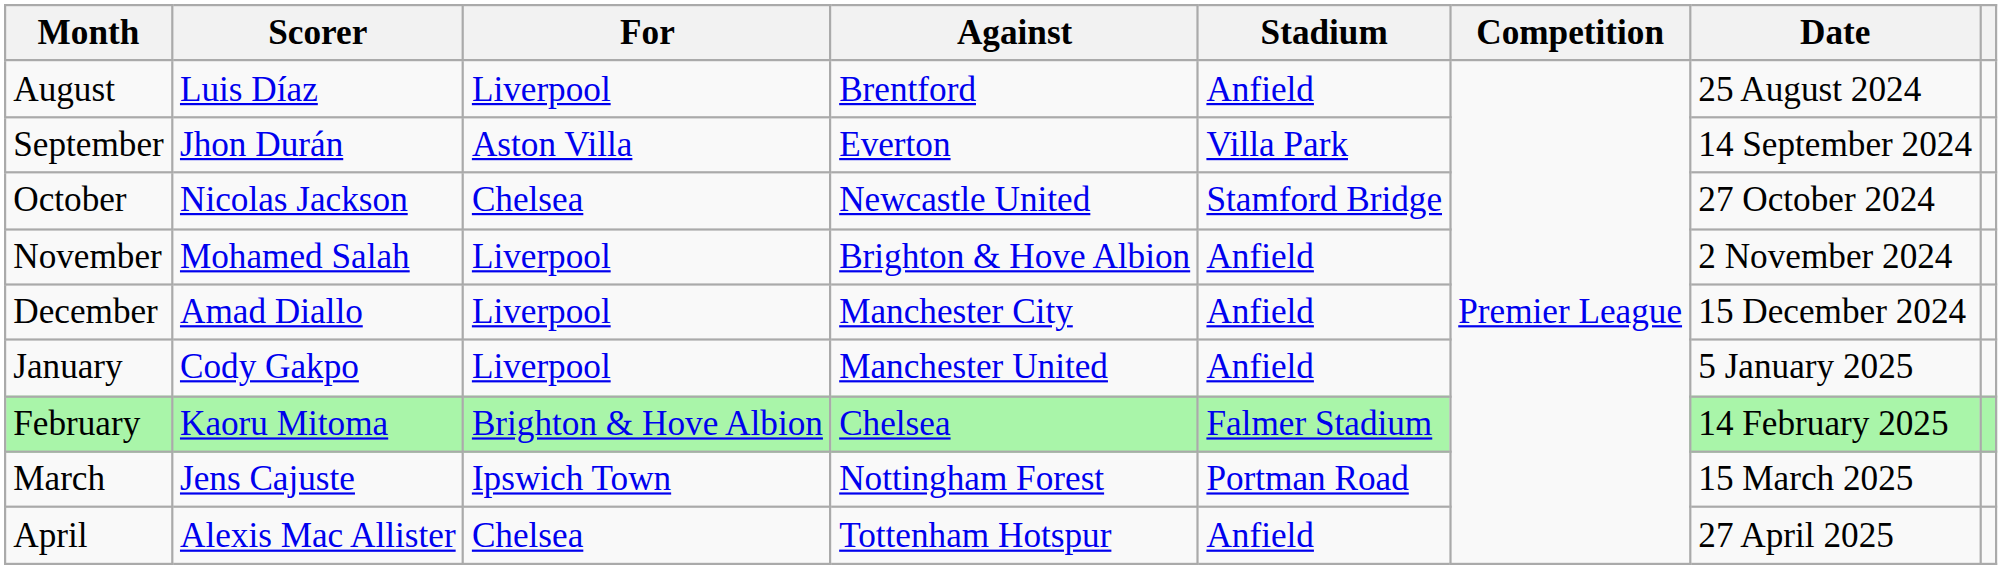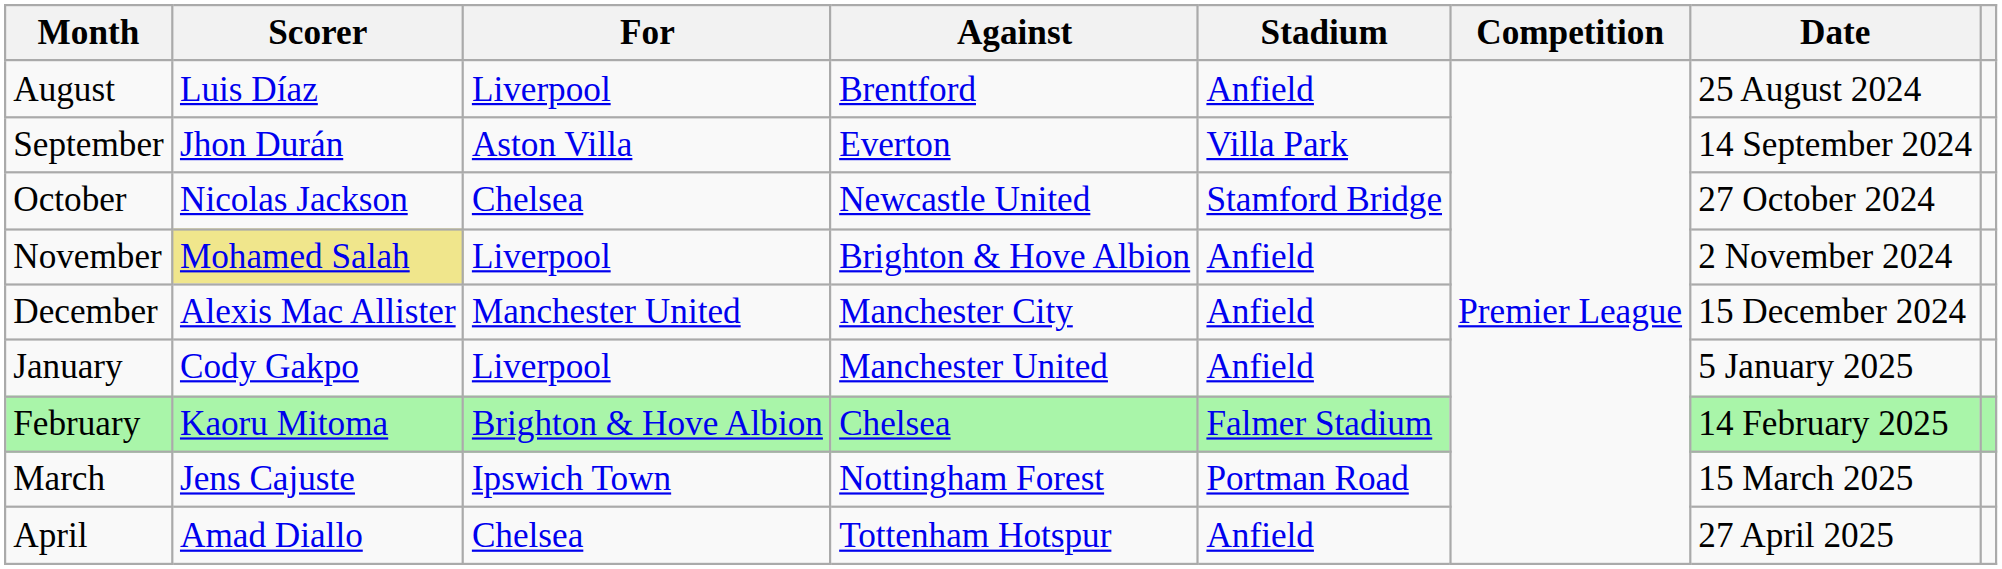November | Scorer: no background -> khaki background
December | Scorer: Amad Diallo -> Alexis Mac Allister
December | For: Liverpool -> Manchester United
April | Scorer: Alexis Mac Allister -> Amad Diallo
